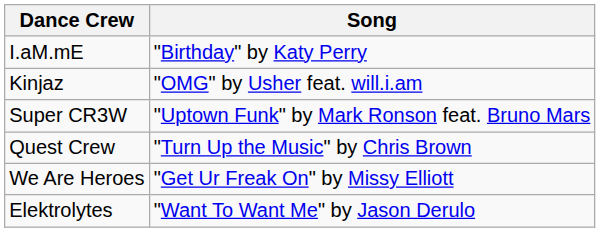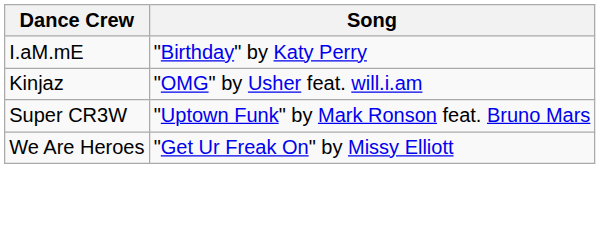- row: Quest Crew | "Turn Up the Music" by Chris Brown
- row: Elektrolytes | "Want To Want Me" by Jason Derulo
